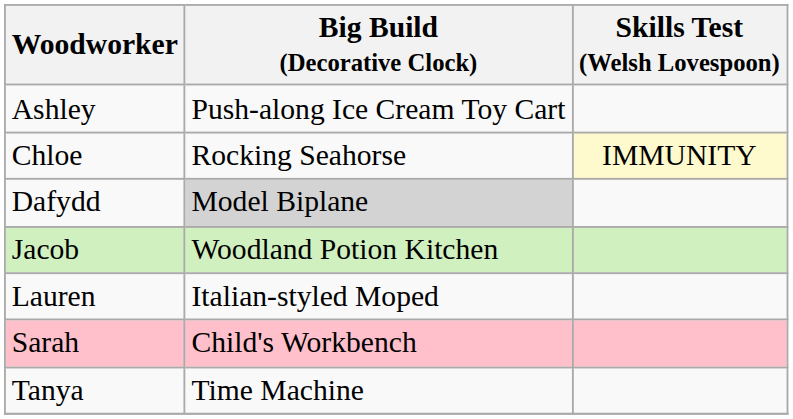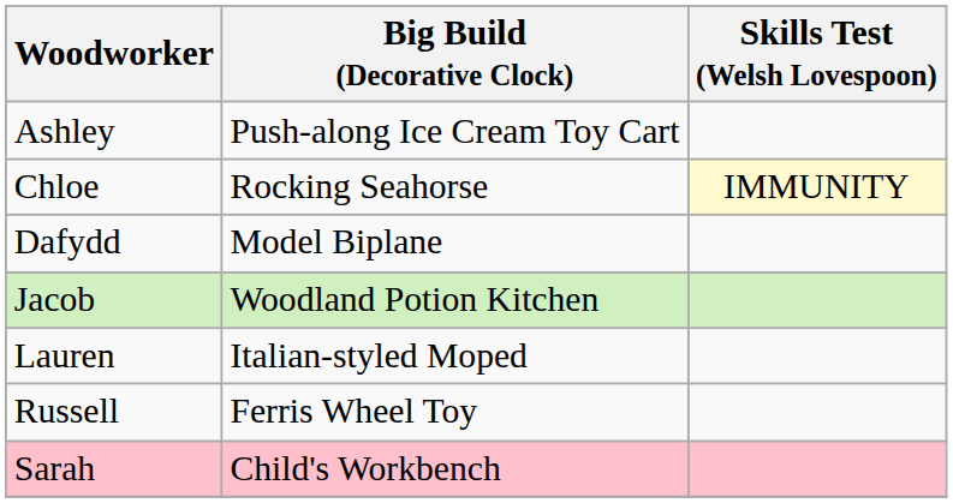Dafydd | Big Build (Decorative Clock): lightgrey background -> no background
+ row: Russell | Ferris Wheel Toy
- row: Tanya | Time Machine
